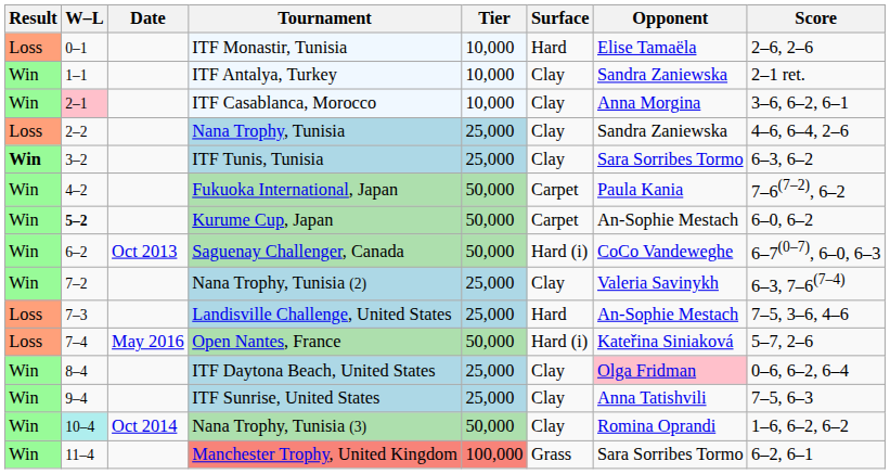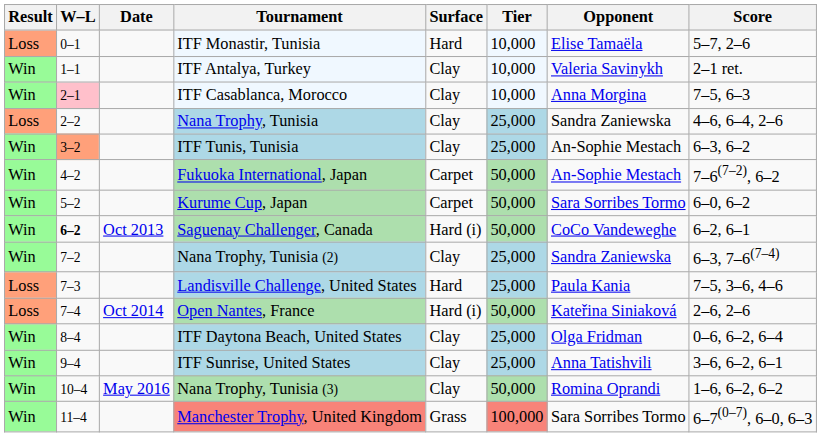columns swapped: Tier <-> Surface
ITF Monastir, Tunisia | Score: 2–6, 2–6 -> 5–7, 2–6
ITF Antalya, Turkey | Opponent: Sandra Zaniewska -> Valeria Savinykh
ITF Casablanca, Morocco | Score: 3–6, 6–2, 6–1 -> 7–5, 6–3
ITF Tunis, Tunisia | Result: bold -> normal
ITF Tunis, Tunisia | W–L: no background -> lightsalmon background
ITF Tunis, Tunisia | Opponent: Sara Sorribes Tormo -> An-Sophie Mestach
Fukuoka International, Japan | Opponent: Paula Kania -> An-Sophie Mestach
Kurume Cup, Japan | W–L: bold -> normal
Kurume Cup, Japan | Opponent: An-Sophie Mestach -> Sara Sorribes Tormo
Saguenay Challenger, Canada | W–L: normal -> bold
Saguenay Challenger, Canada | Score: 6–7(0–7), 6–0, 6–3 -> 6–2, 6–1
Nana Trophy, Tunisia (2) | Opponent: Valeria Savinykh -> Sandra Zaniewska
Landisville Challenge, United States | Opponent: An-Sophie Mestach -> Paula Kania
Open Nantes, France | Date: May 2016 -> Oct 2014
Open Nantes, France | Score: 5–7, 2–6 -> 2–6, 2–6
ITF Daytona Beach, United States | Opponent: pink background -> no background
ITF Sunrise, United States | Score: 7–5, 6–3 -> 3–6, 6–2, 6–1
Nana Trophy, Tunisia (3) | W–L: paleturquoise background -> no background
Nana Trophy, Tunisia (3) | Date: Oct 2014 -> May 2016
Manchester Trophy, United Kingdom | Score: 6–2, 6–1 -> 6–7(0–7), 6–0, 6–3
